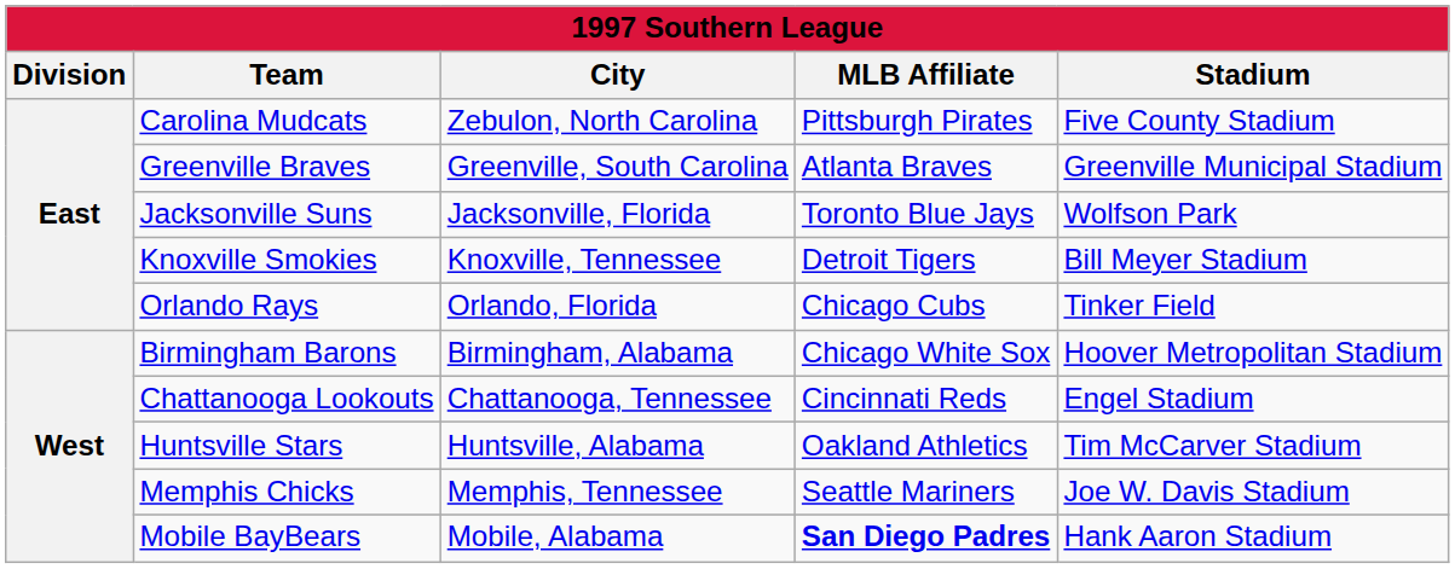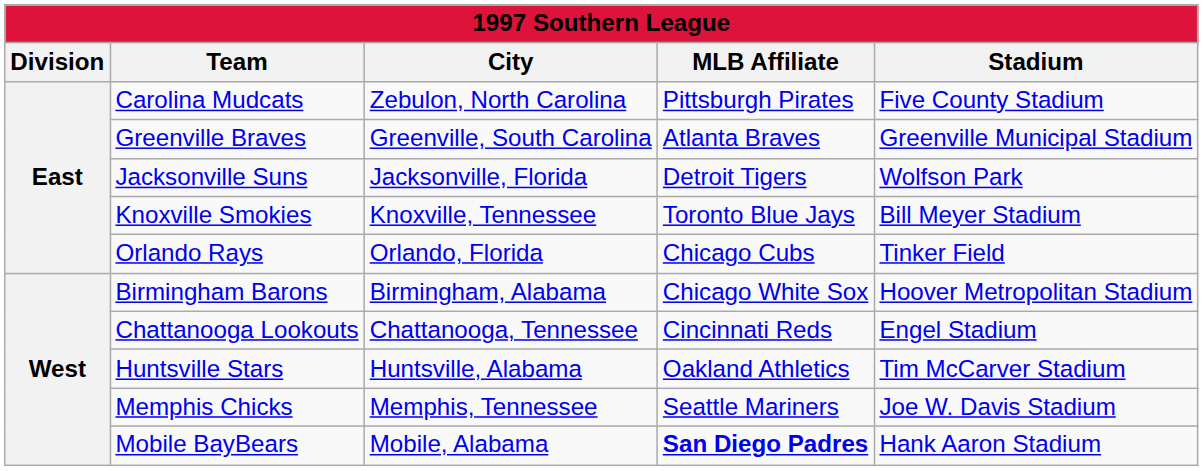Jacksonville Suns | MLB Affiliate: Toronto Blue Jays -> Detroit Tigers
Knoxville Smokies | MLB Affiliate: Detroit Tigers -> Toronto Blue Jays
